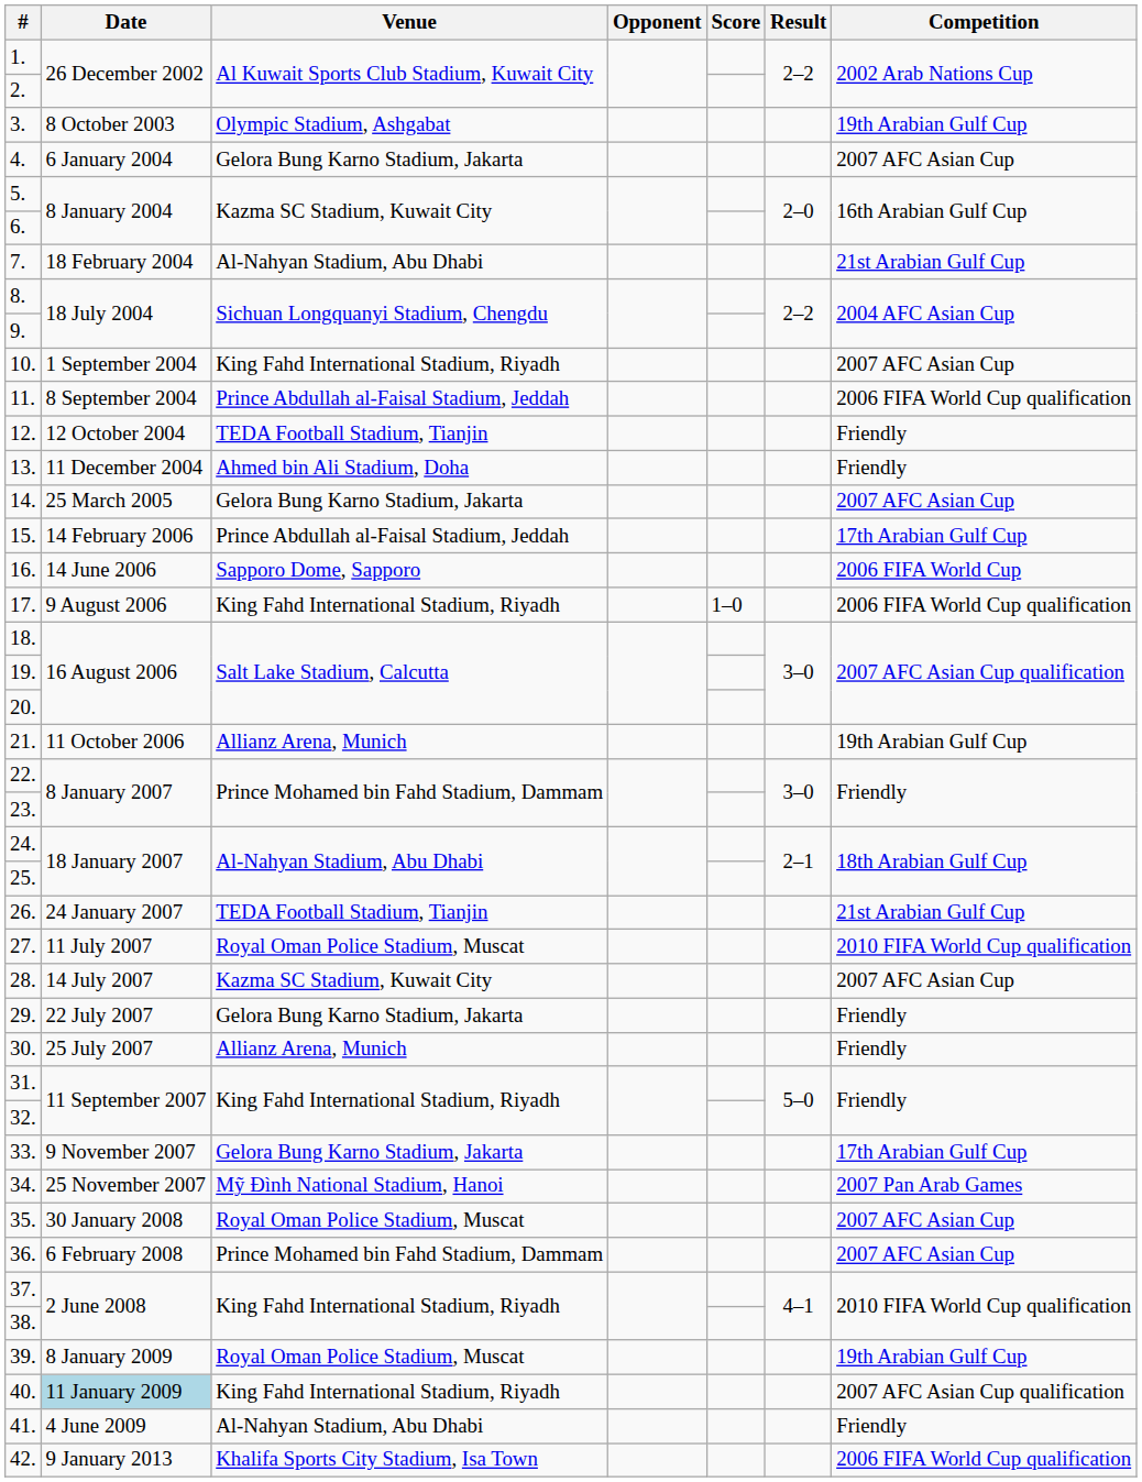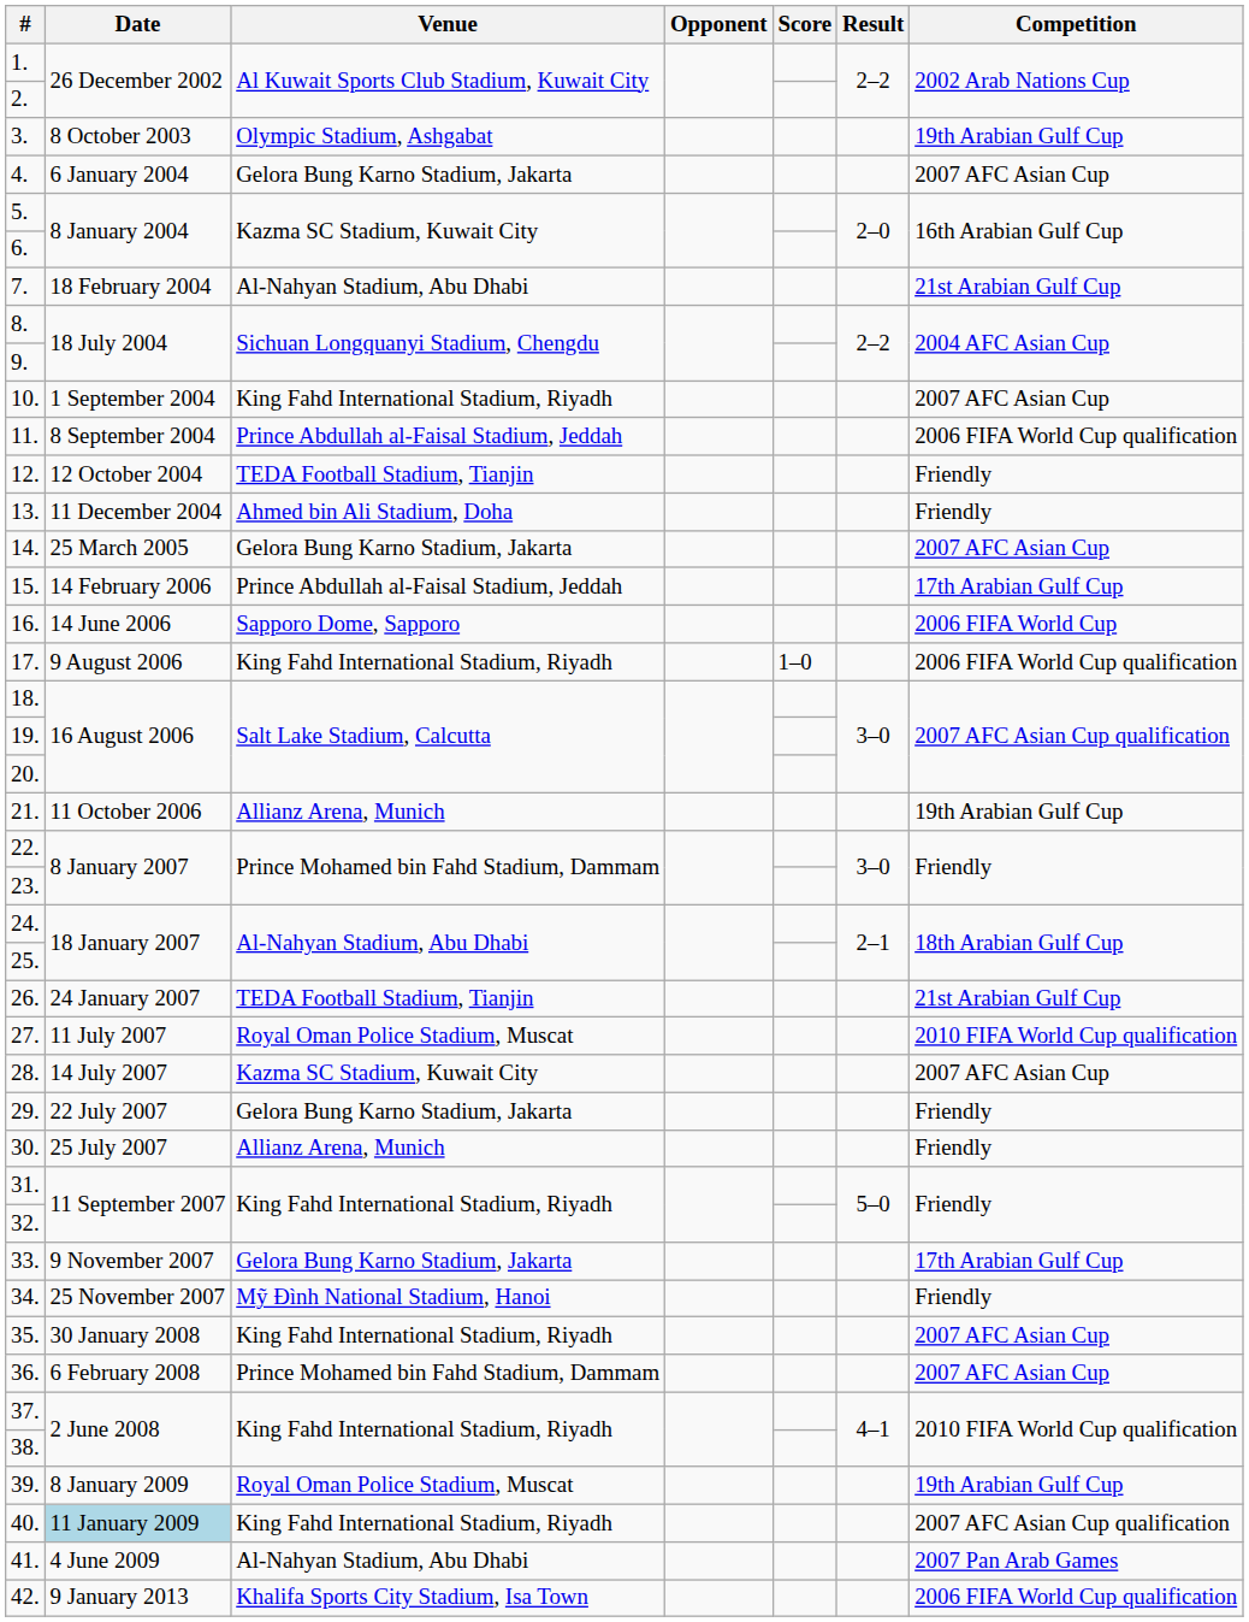34. | Competition: 2007 Pan Arab Games -> Friendly
35. | Venue: Royal Oman Police Stadium, Muscat -> King Fahd International Stadium, Riyadh
41. | Competition: Friendly -> 2007 Pan Arab Games
